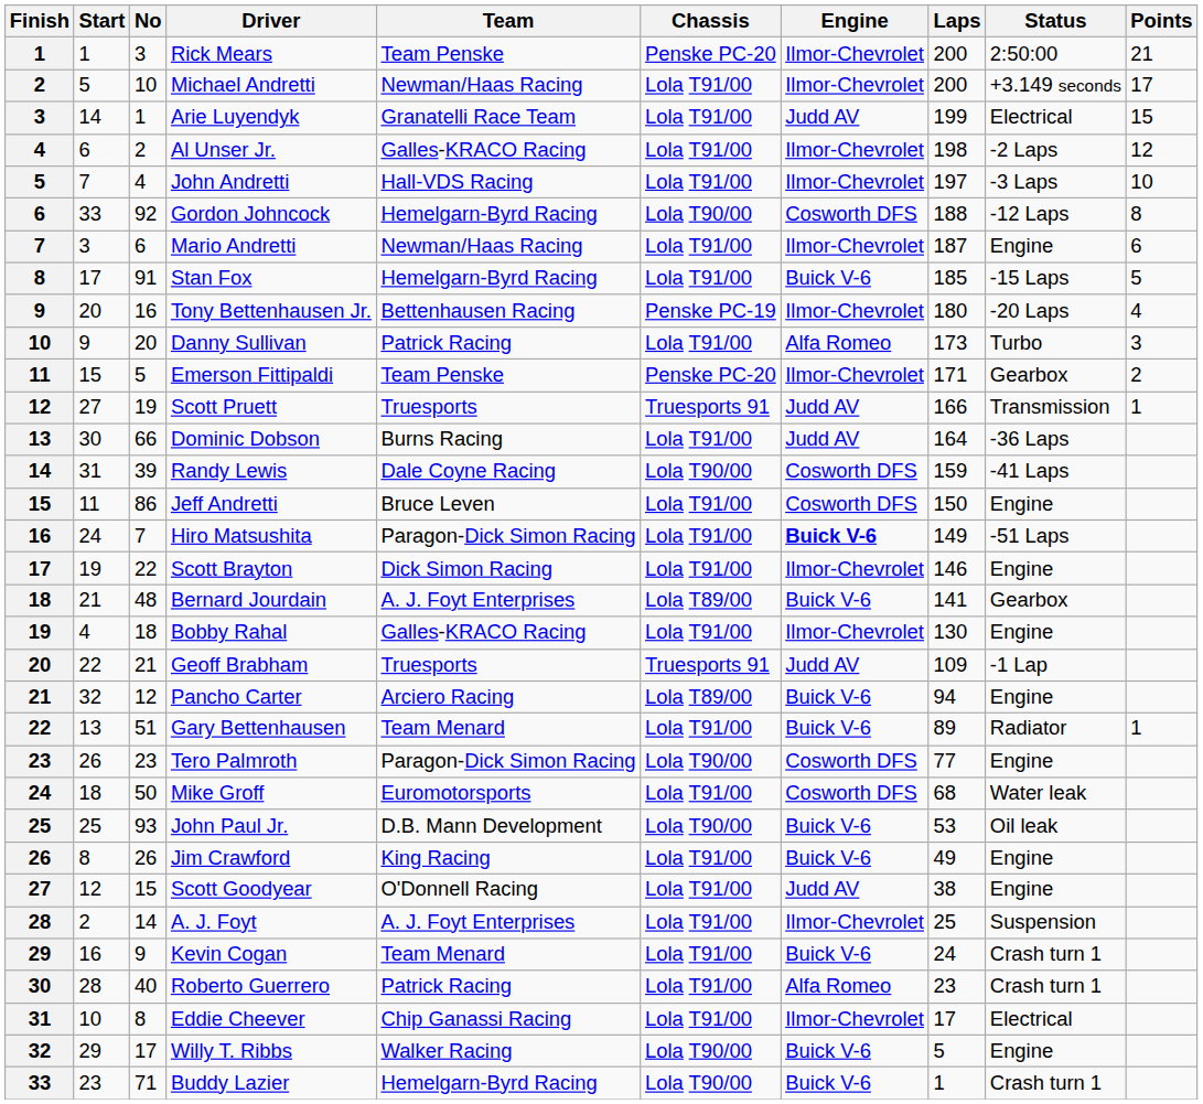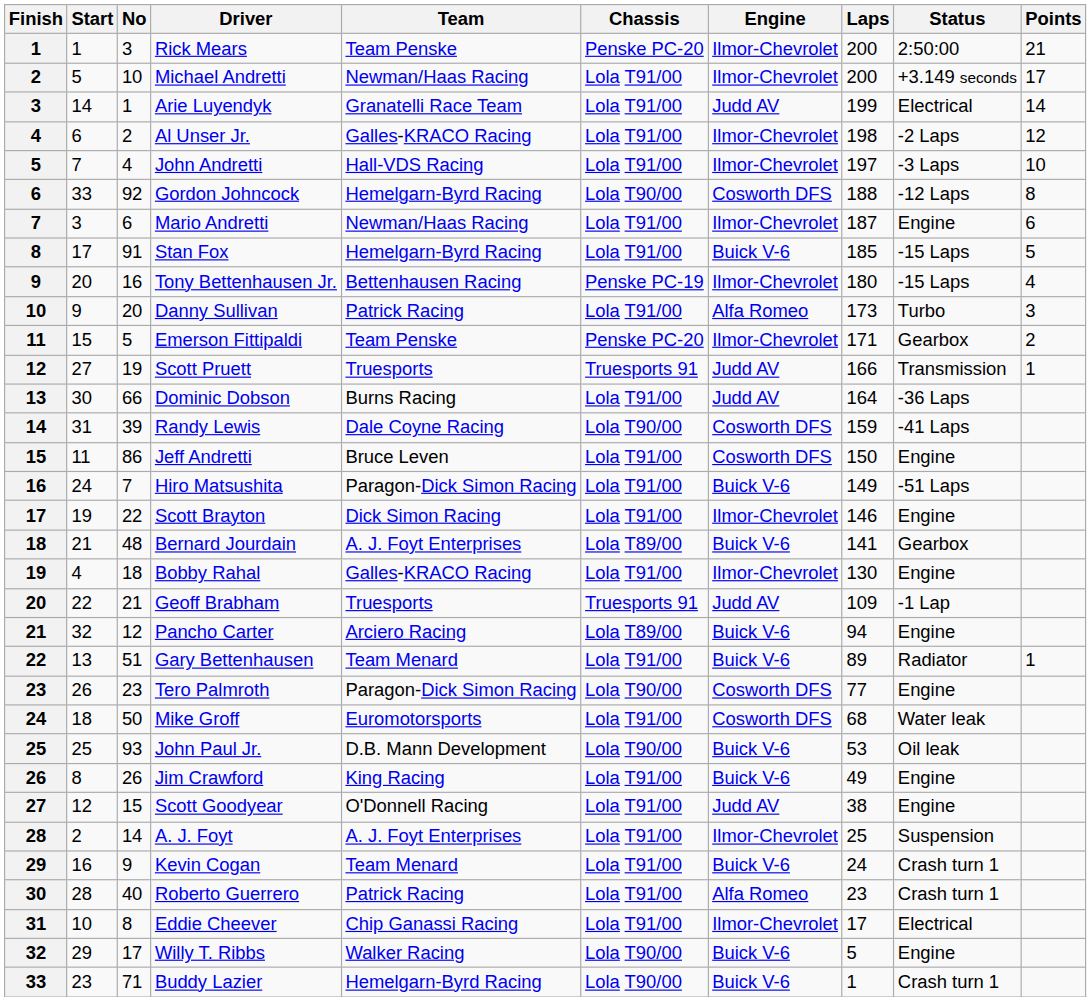Arie Luyendyk | Points: 15 -> 14
Tony Bettenhausen Jr. | Status: -20 Laps -> -15 Laps
Hiro Matsushita | Engine: bold -> normal
